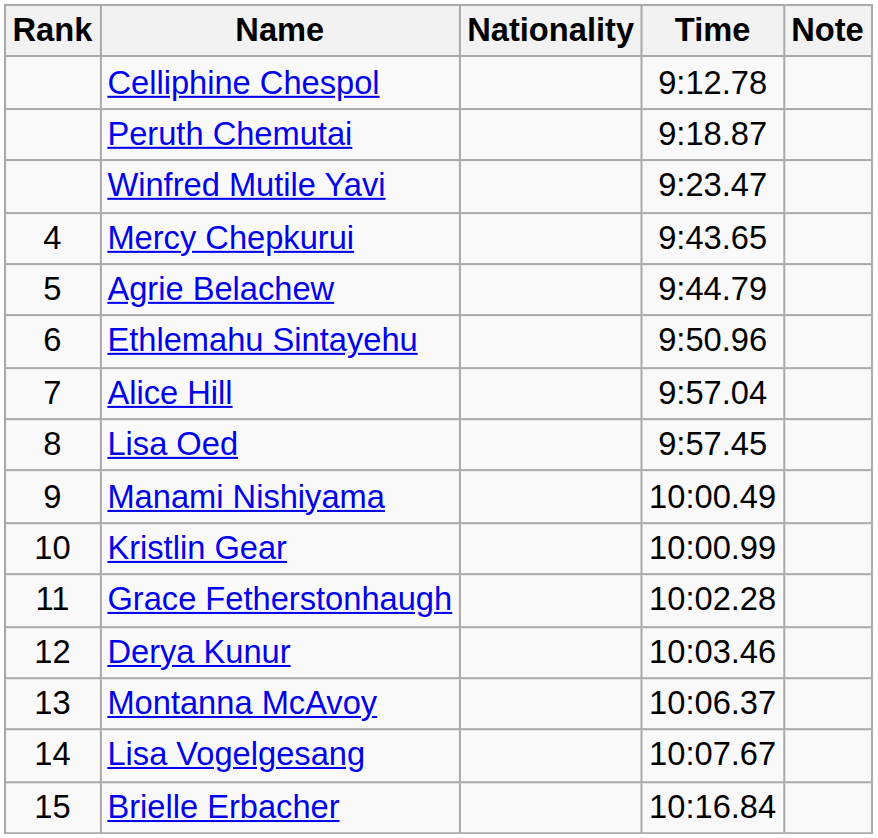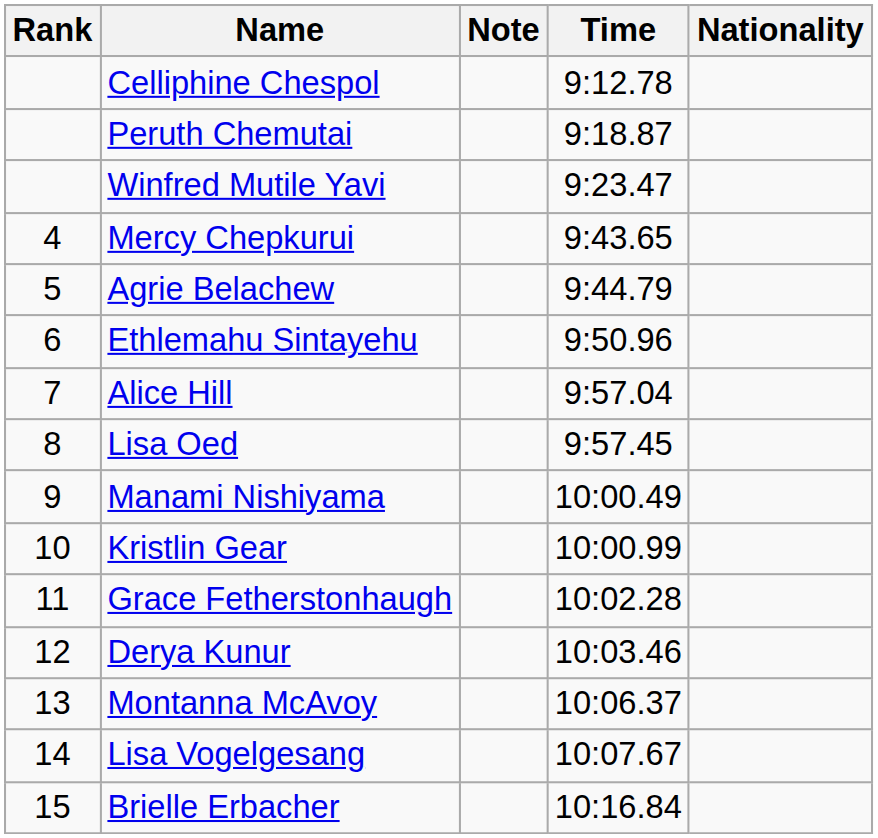columns swapped: Nationality <-> Note
